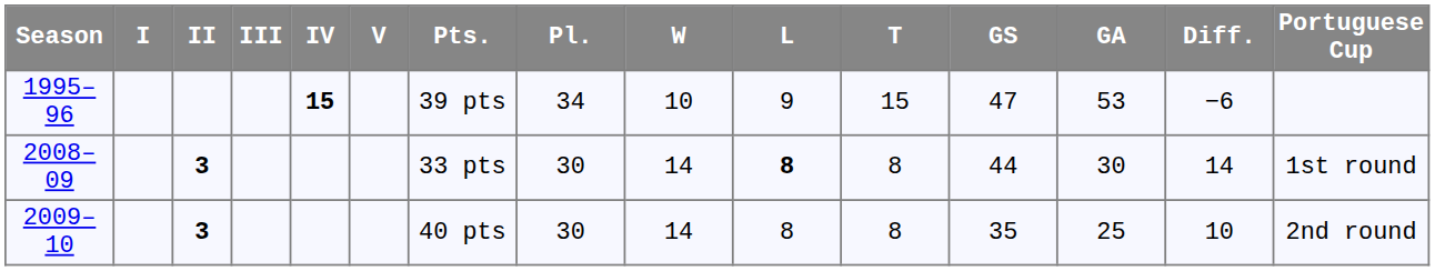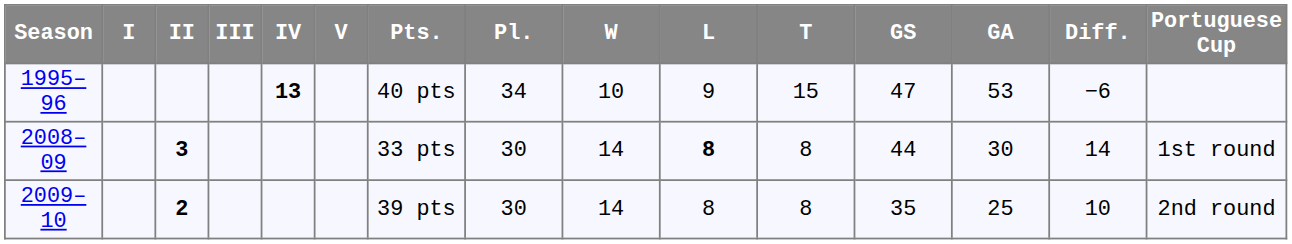1995–96 | IV: 15 -> 13
1995–96 | Pts.: 39 pts -> 40 pts
2009–10 | II: 3 -> 2
2009–10 | Pts.: 40 pts -> 39 pts
